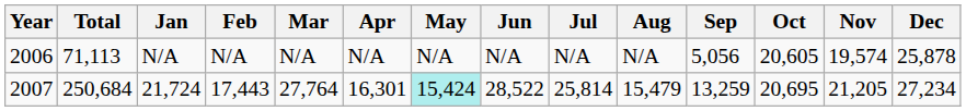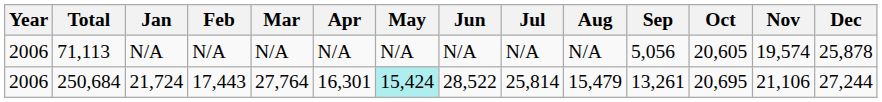21,724 | Year: 2007 -> 2006
21,724 | Sep: 13,259 -> 13,261
21,724 | Nov: 21,205 -> 21,106
21,724 | Dec: 27,234 -> 27,244
